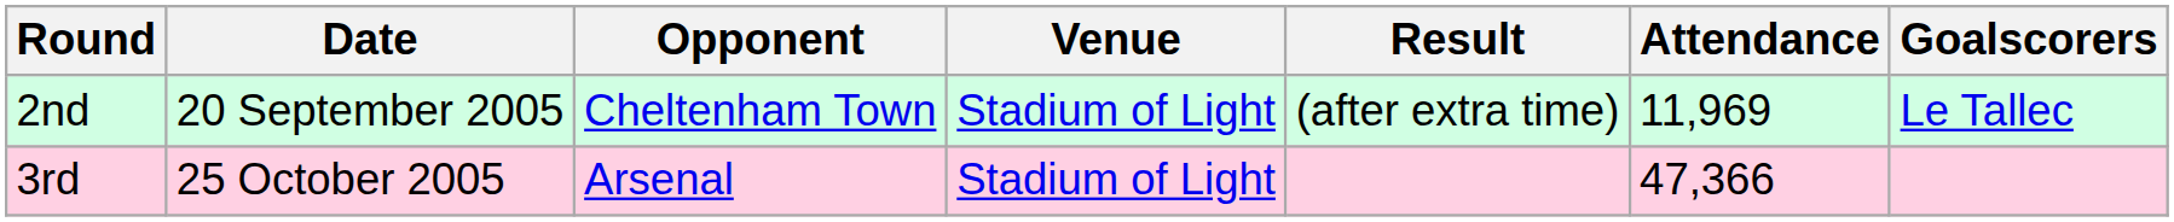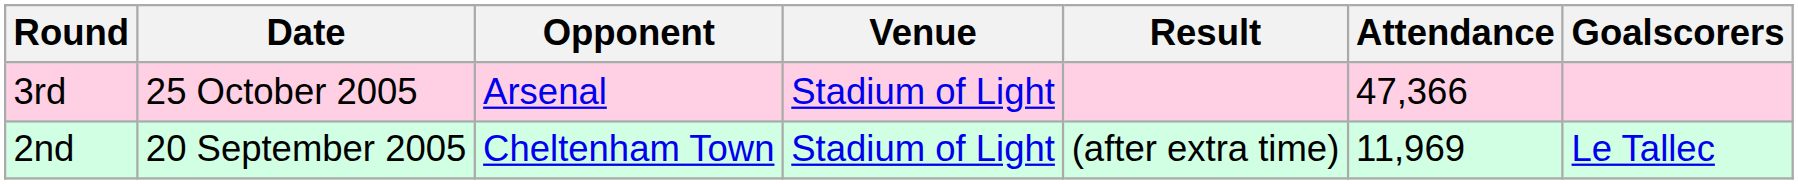rows swapped: 2nd <-> 3rd
